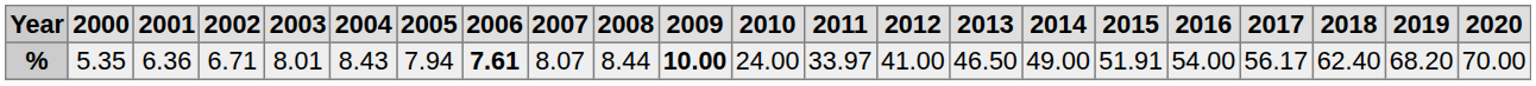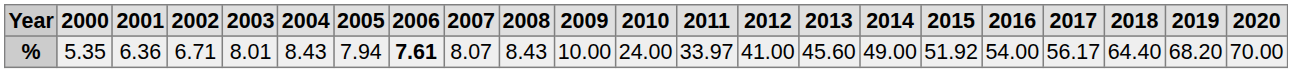% | 2008: 8.44 -> 8.43
% | 2009: bold -> normal
% | 2013: 46.50 -> 45.60
% | 2015: 51.91 -> 51.92
% | 2018: 62.40 -> 64.40
